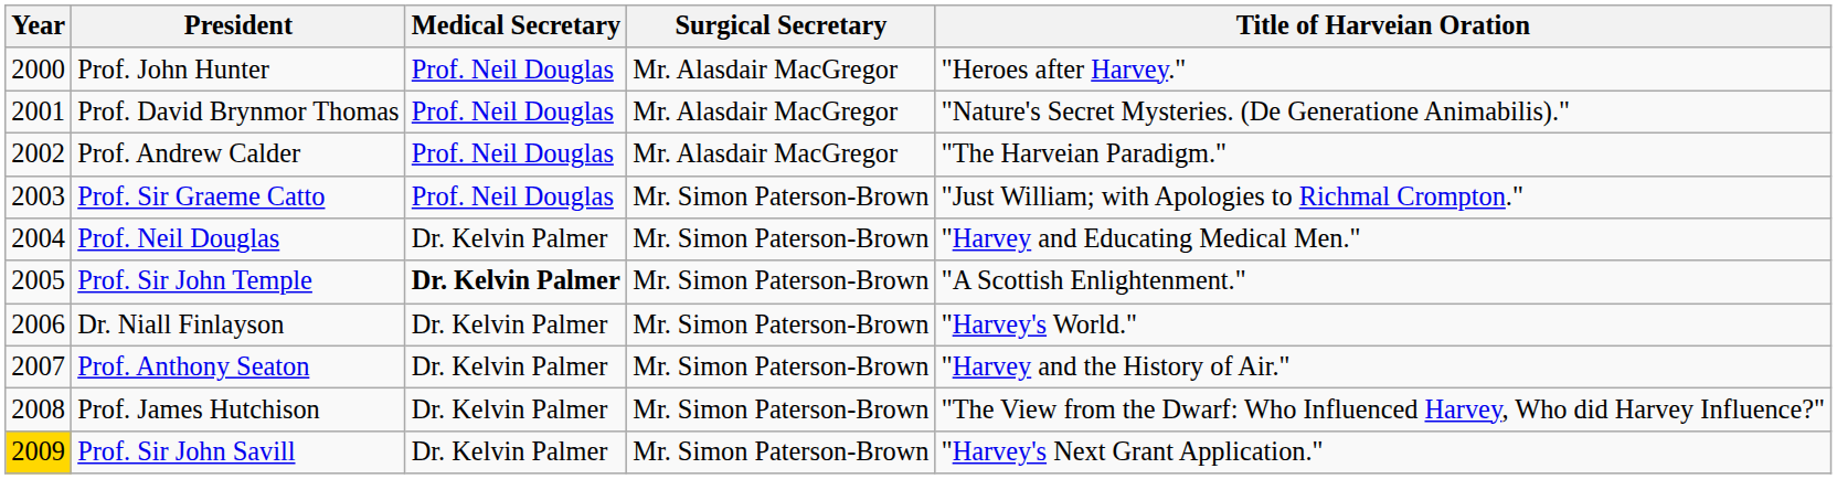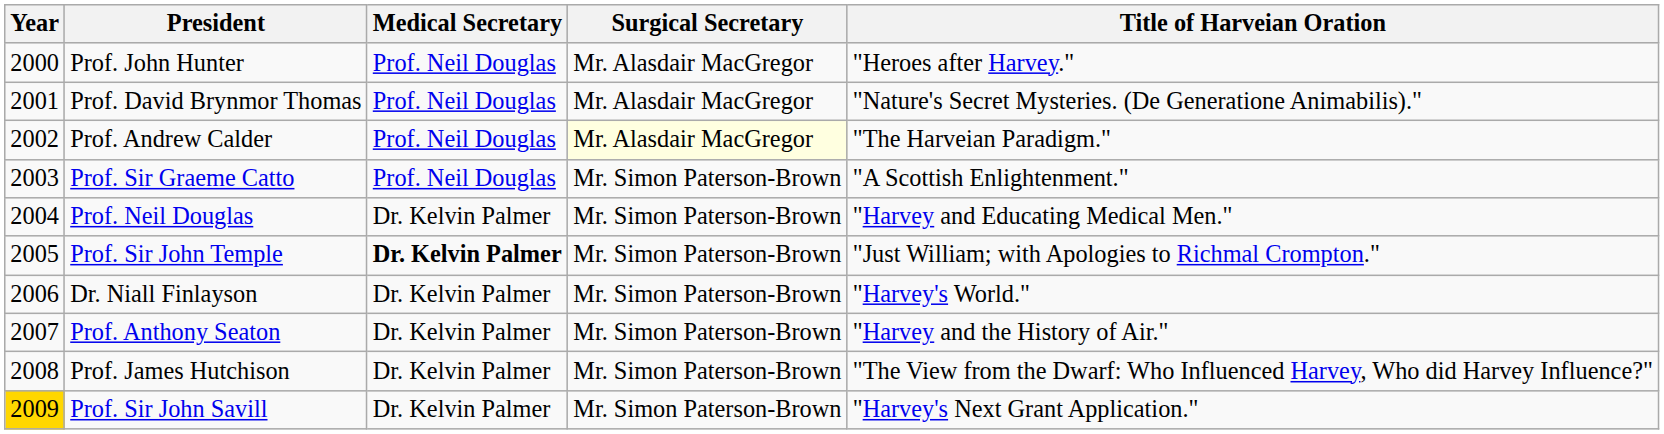Prof. Andrew Calder | Surgical Secretary: no background -> lightyellow background
Prof. Sir Graeme Catto | Title of Harveian Oration: "Just William; with Apologies to Richmal Crompton." -> "A Scottish Enlightenment."
Prof. Sir John Temple | Title of Harveian Oration: "A Scottish Enlightenment." -> "Just William; with Apologies to Richmal Crompton."
